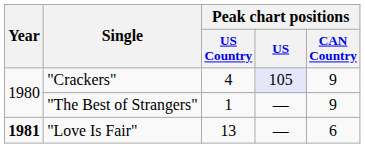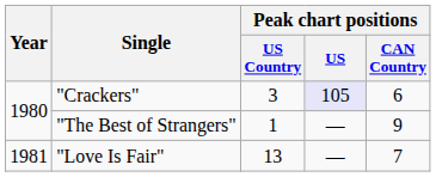"Crackers" | Peak chart positions / US Country: 4 -> 3
"Crackers" | Peak chart positions / CAN Country: 9 -> 6
"Love Is Fair" | Year: bold -> normal
"Love Is Fair" | Peak chart positions / CAN Country: 6 -> 7
